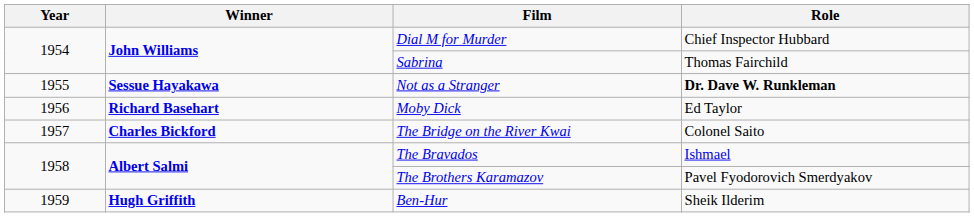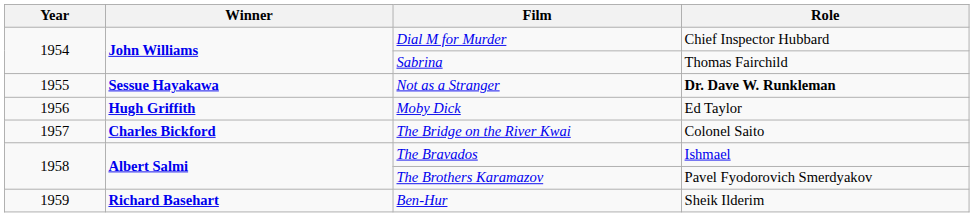Moby Dick | Winner: Richard Basehart -> Hugh Griffith
Ben-Hur | Winner: Hugh Griffith -> Richard Basehart
